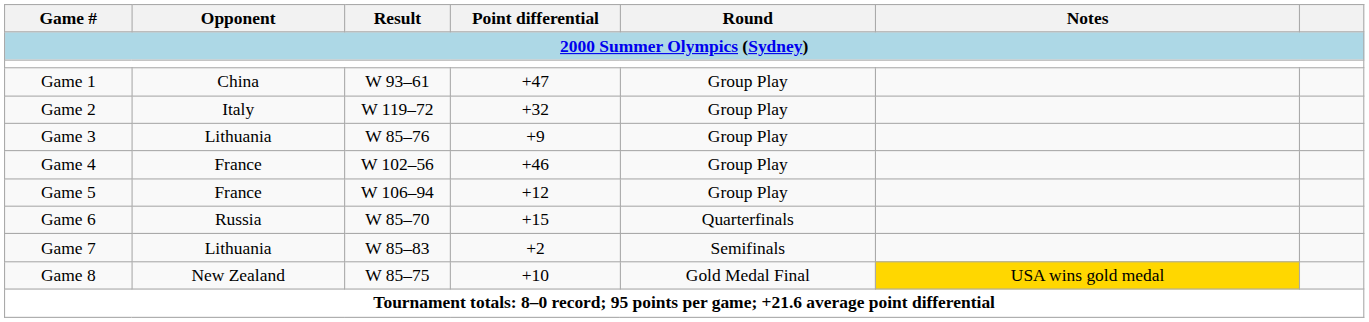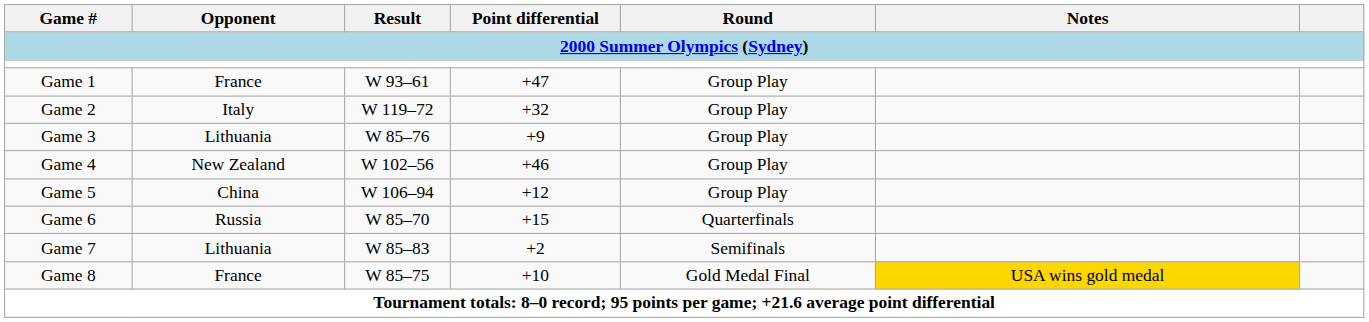Game 1 | Opponent: China -> France
Game 4 | Opponent: France -> New Zealand
Game 5 | Opponent: France -> China
Game 8 | Opponent: New Zealand -> France
